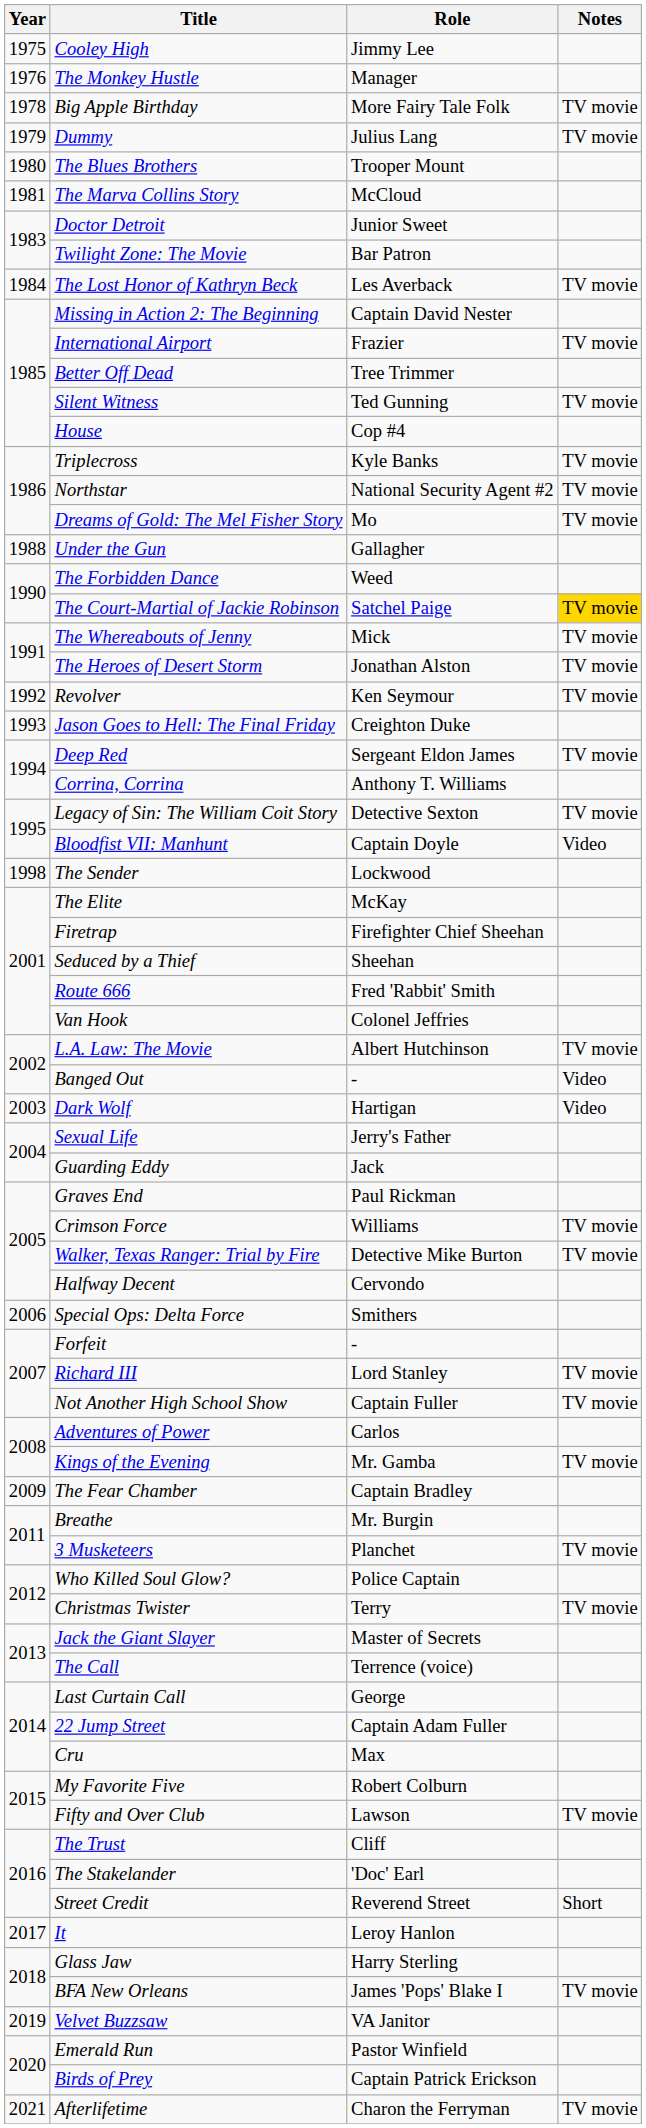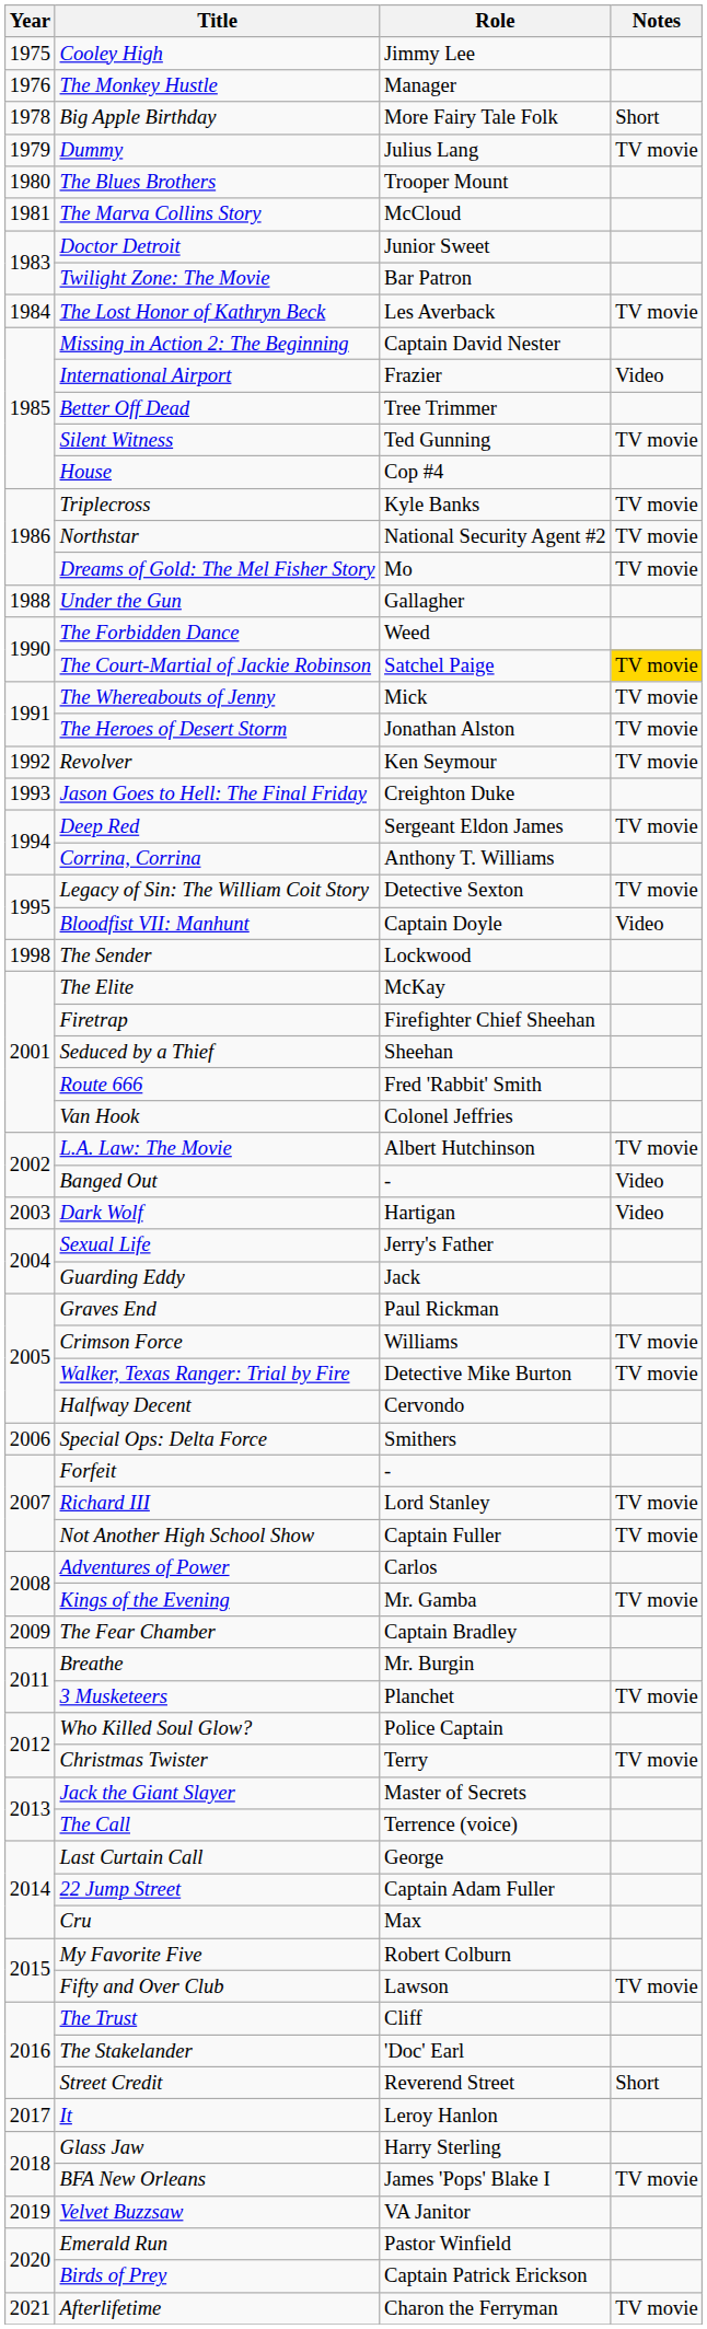Big Apple Birthday | Notes: TV movie -> Short
International Airport | Notes: TV movie -> Video
